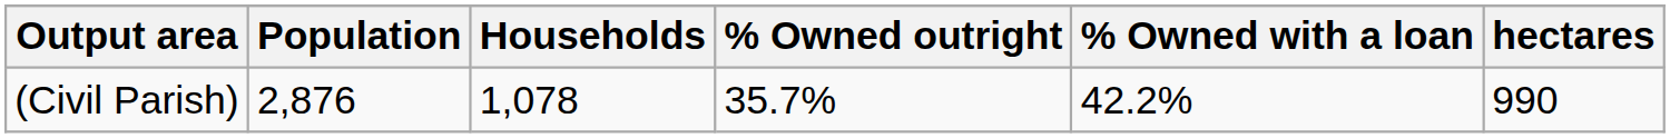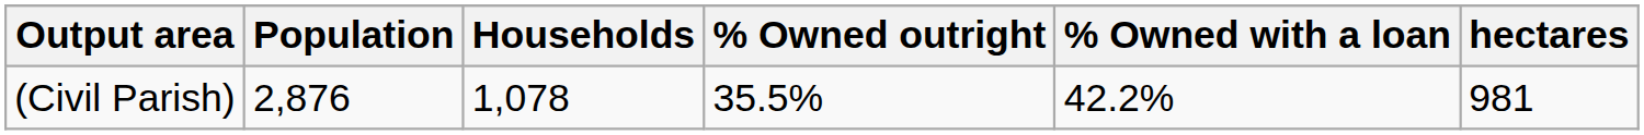(Civil Parish) | % Owned outright: 35.7% -> 35.5%
(Civil Parish) | hectares: 990 -> 981
